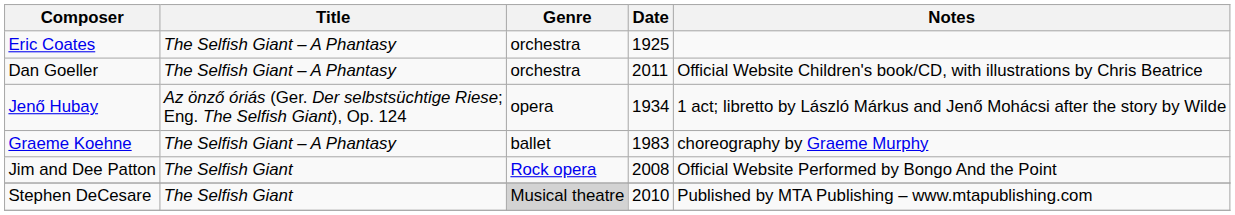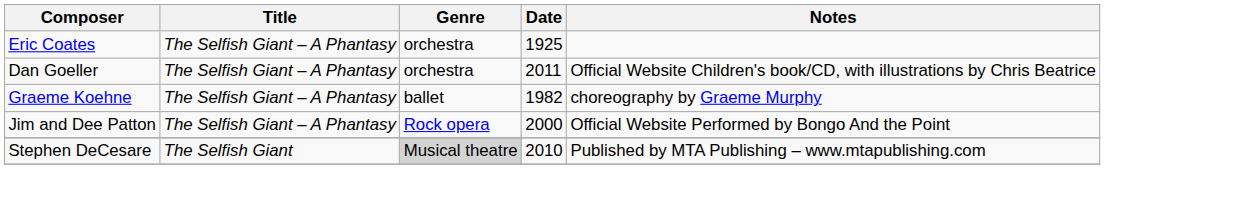- row: Jenő Hubay | Az önző óriás (Ger. Der selbstsüchtige Riese; Eng. The Selfish Giant), Op. 124 | opera | 1934 | 1 act; libretto by László Márkus and Jenő Mohácsi after the story by Wilde
Graeme Koehne | Date: 1983 -> 1982
Jim and Dee Patton | Title: The Selfish Giant -> The Selfish Giant – A Phantasy
Jim and Dee Patton | Date: 2008 -> 2000
